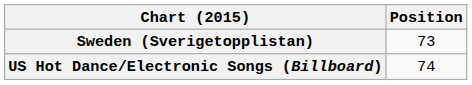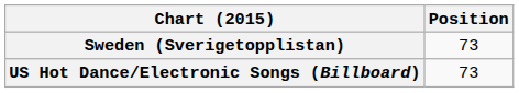US Hot Dance/Electronic Songs (Billboard) | Position: 74 -> 73
